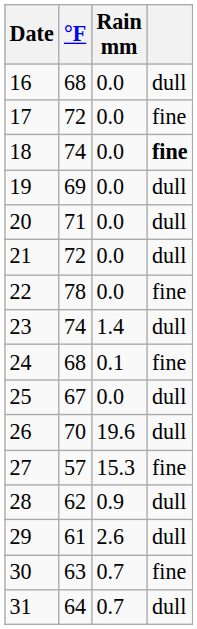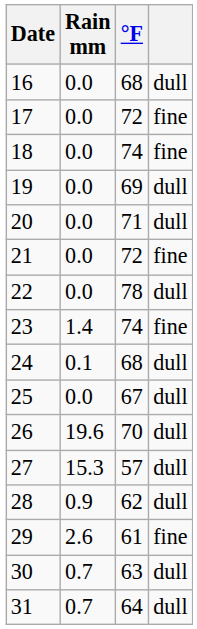columns swapped: Rain mm <-> °F
18 | column 4: bold -> normal
21 | column 4: dull -> fine
22 | column 4: fine -> dull
23 | column 4: dull -> fine
24 | column 4: fine -> dull
27 | column 4: fine -> dull
29 | column 4: dull -> fine
30 | column 4: fine -> dull
